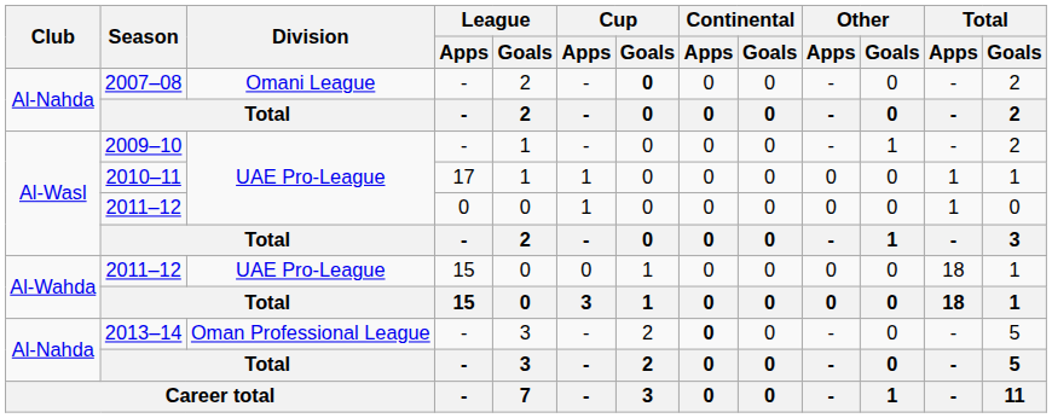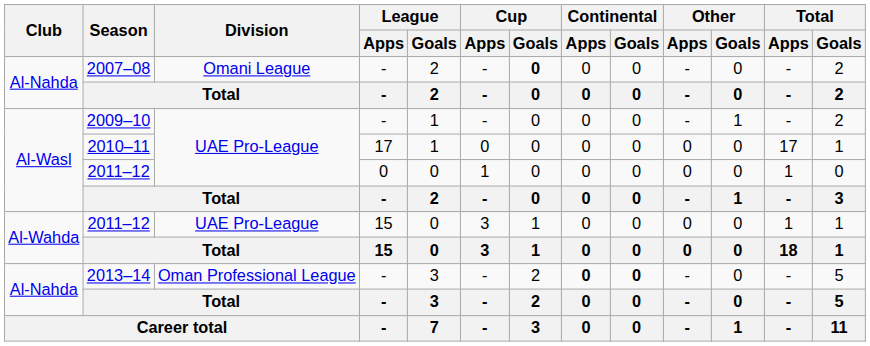2010–11 | Cup / Apps: 1 -> 0
2010–11 | Total / Apps: 1 -> 17
2011–12 / 15 | Cup / Apps: 0 -> 3
2011–12 / 15 | Total / Apps: 18 -> 1
2013–14 | Continental / Goals: normal -> bold
